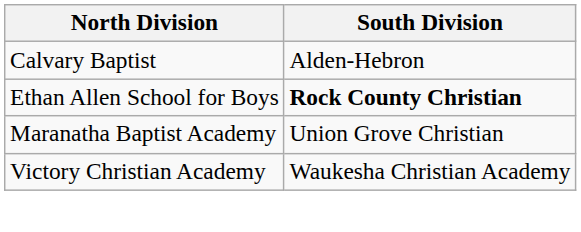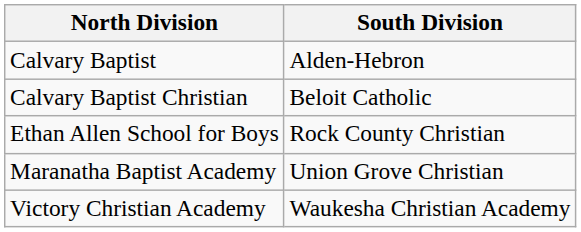+ row: Calvary Baptist Christian | Beloit Catholic
Ethan Allen School for Boys | South Division: bold -> normal
